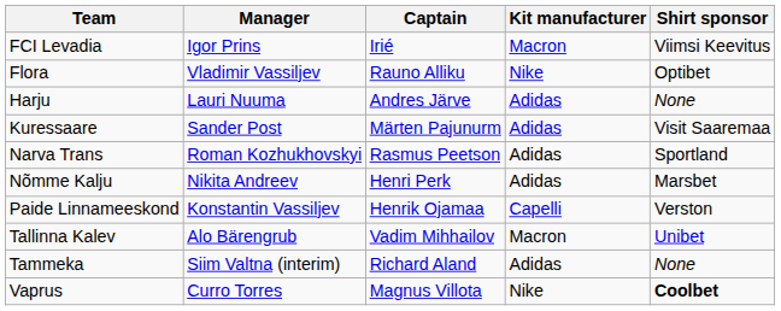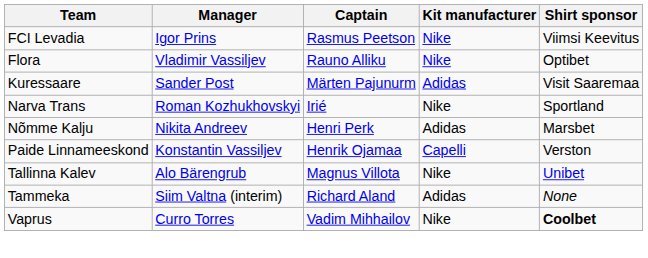FCI Levadia | Captain: Irié -> Rasmus Peetson
FCI Levadia | Kit manufacturer: Macron -> Nike
- row: Harju | Lauri Nuuma | Andres Järve | Adidas | None
Narva Trans | Captain: Rasmus Peetson -> Irié
Narva Trans | Kit manufacturer: Adidas -> Nike
Tallinna Kalev | Captain: Vadim Mihhailov -> Magnus Villota
Tallinna Kalev | Kit manufacturer: Macron -> Nike
Vaprus | Captain: Magnus Villota -> Vadim Mihhailov
